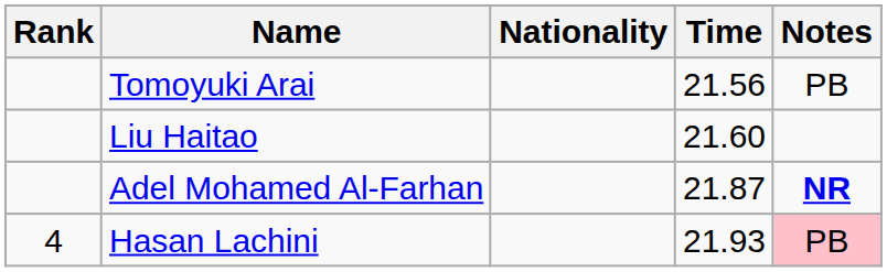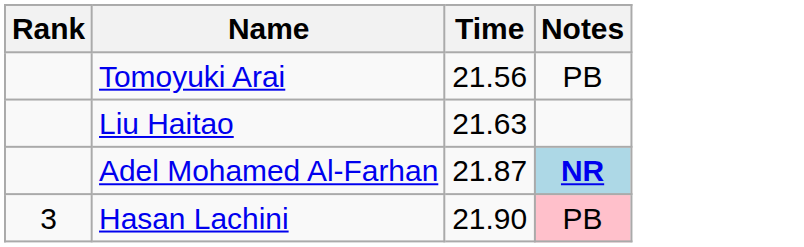- column: Nationality
Liu Haitao | Time: 21.60 -> 21.63
Adel Mohamed Al-Farhan | Notes: no background -> lightblue background
Hasan Lachini | Rank: 4 -> 3
Hasan Lachini | Time: 21.93 -> 21.90
